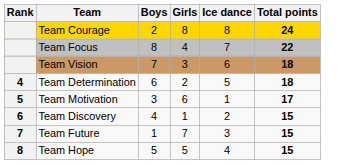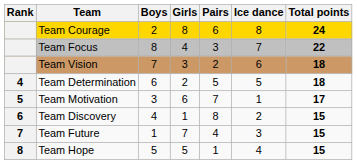+ column: Pairs | 6 | 3 | 2 | 5 | 7 | 8 | 4 | 1
